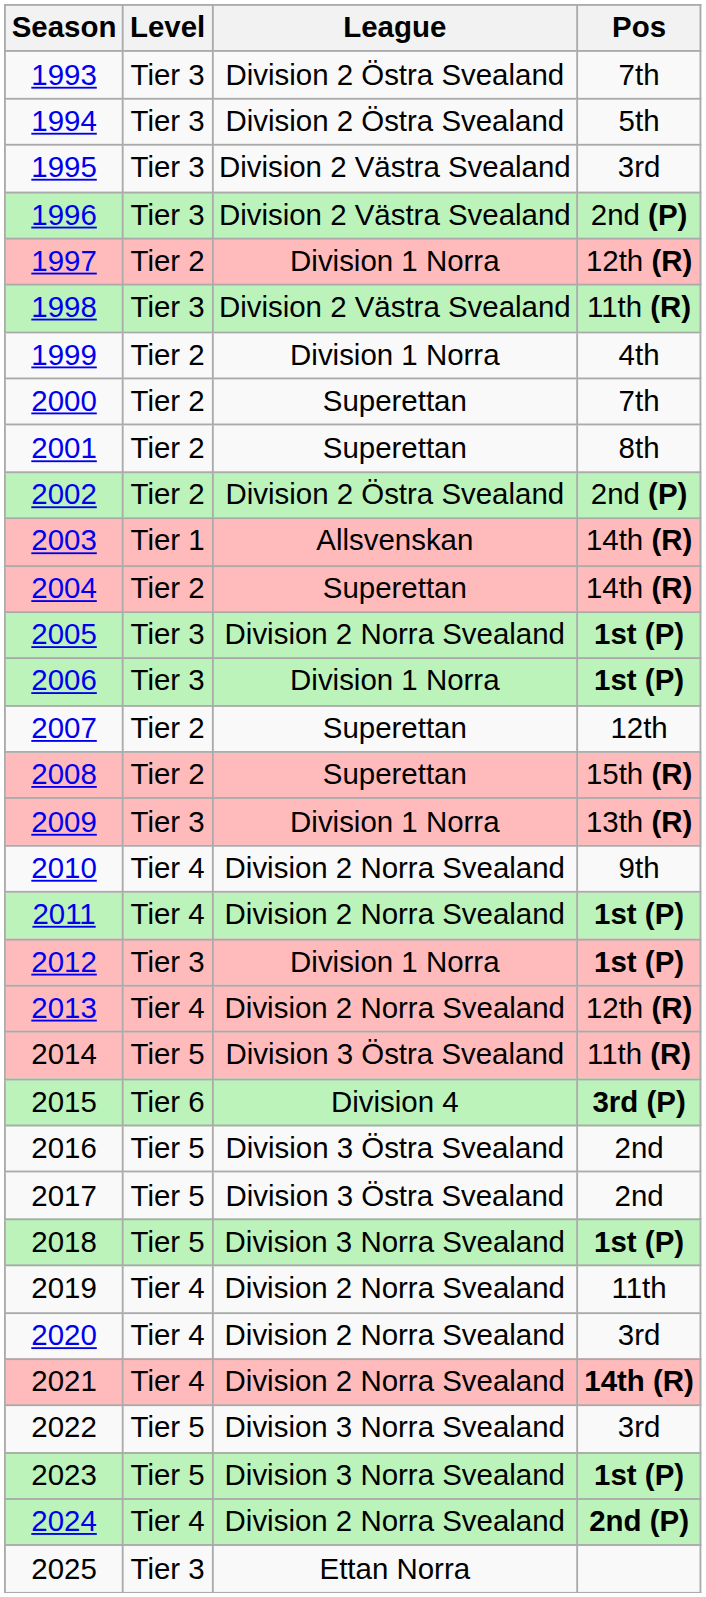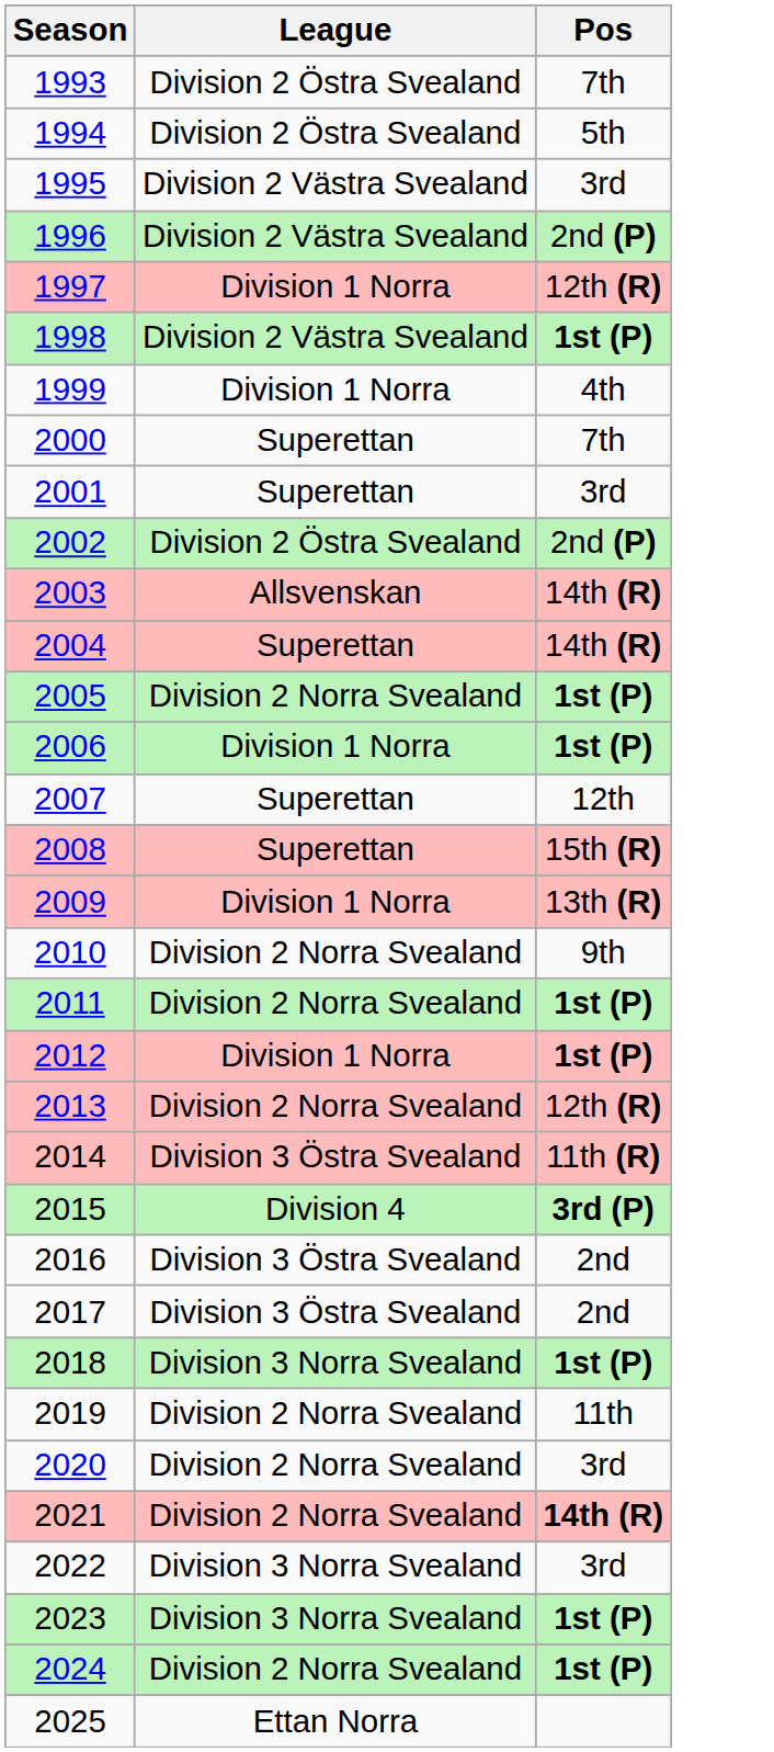- column: Level | Tier 3 | Tier 3 | Tier 3 | Tier 3 | Tier 2 | Tier 3 | Tier 2 | Tier 2 | Tier 2 | Tier 2 | Tier 1 | Tier 2 | Tier 3 | Tier 3 | Tier 2 | Tier 2 | Tier 3 | Tier 4 | Tier 4 | Tier 3 | Tier 4 | Tier 5 | Tier 6 | Tier 5 | Tier 5 | Tier 5 | Tier 4 | Tier 4 | Tier 4 | Tier 5 | Tier 5 | Tier 4 | Tier 3
1998 | Pos: 11th (R) -> 1st (P)
2001 | Pos: 8th -> 3rd
2024 | Pos: 2nd (P) -> 1st (P)
